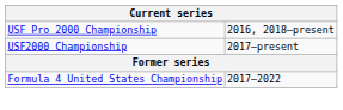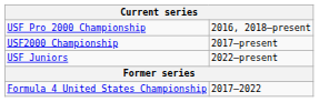+ row: USF Juniors | 2022–present
